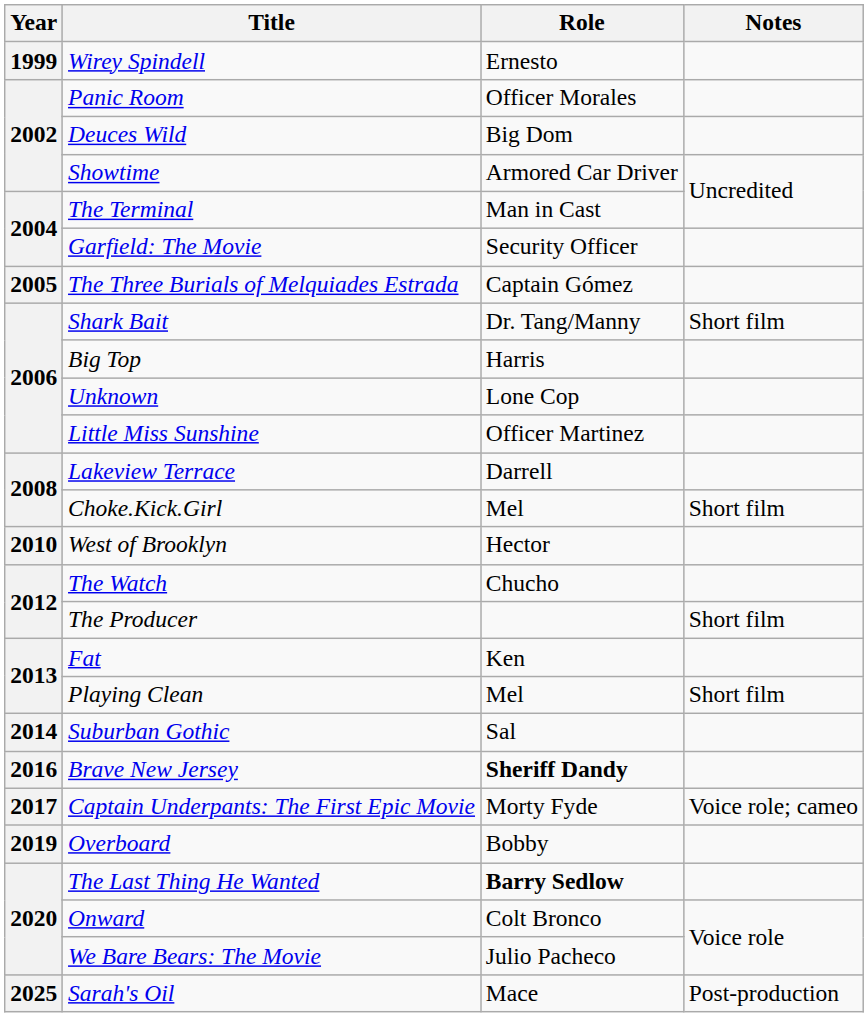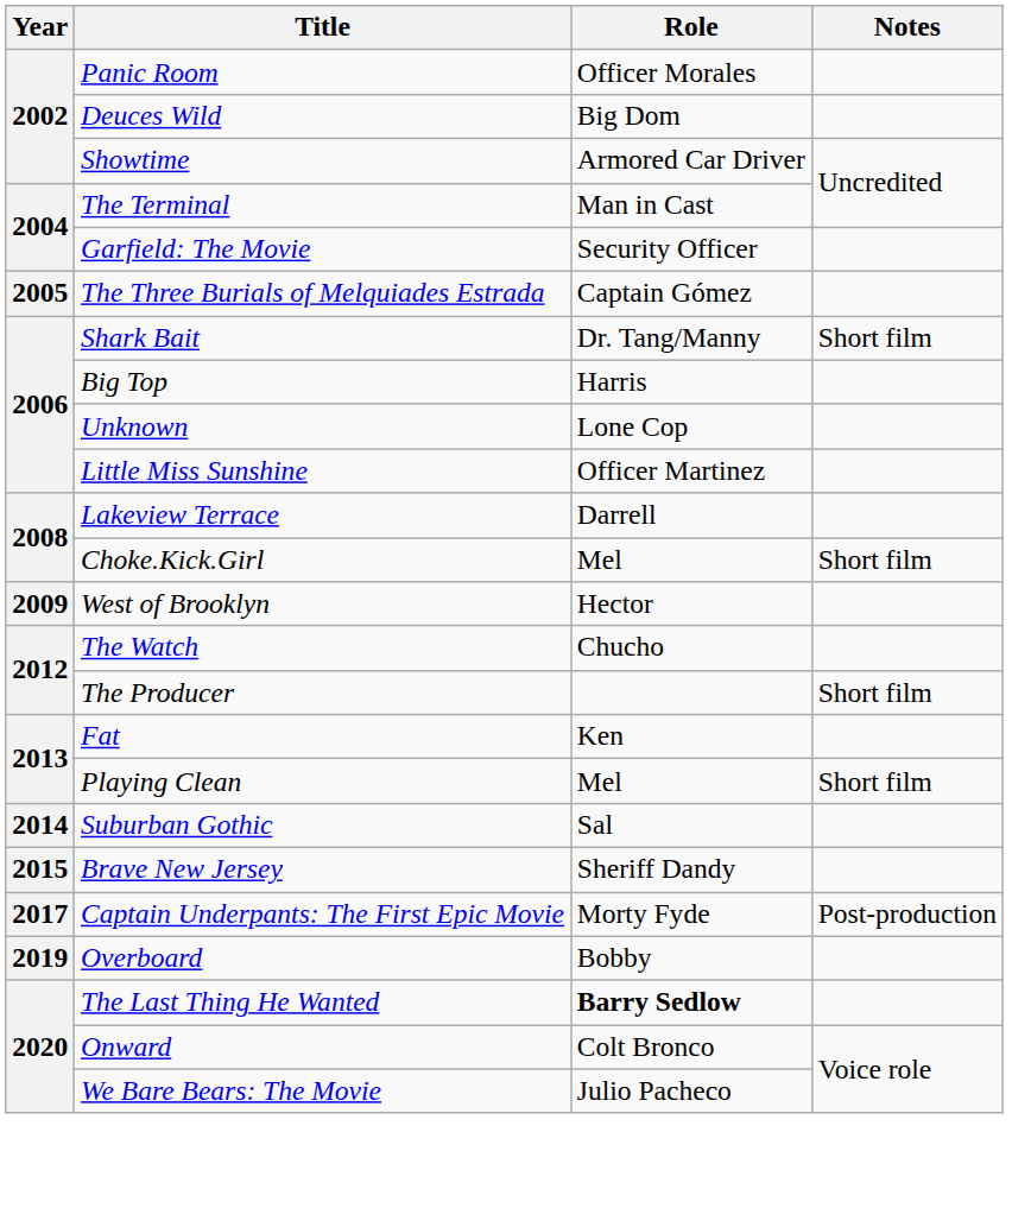- row: 1999 | Wirey Spindell | Ernesto
West of Brooklyn | Year: 2010 -> 2009
Brave New Jersey | Year: 2016 -> 2015
Brave New Jersey | Role: bold -> normal
Captain Underpants: The First Epic Movie | Notes: Voice role; cameo -> Post-production
- row: 2025 | Sarah's Oil | Mace | Post-production
